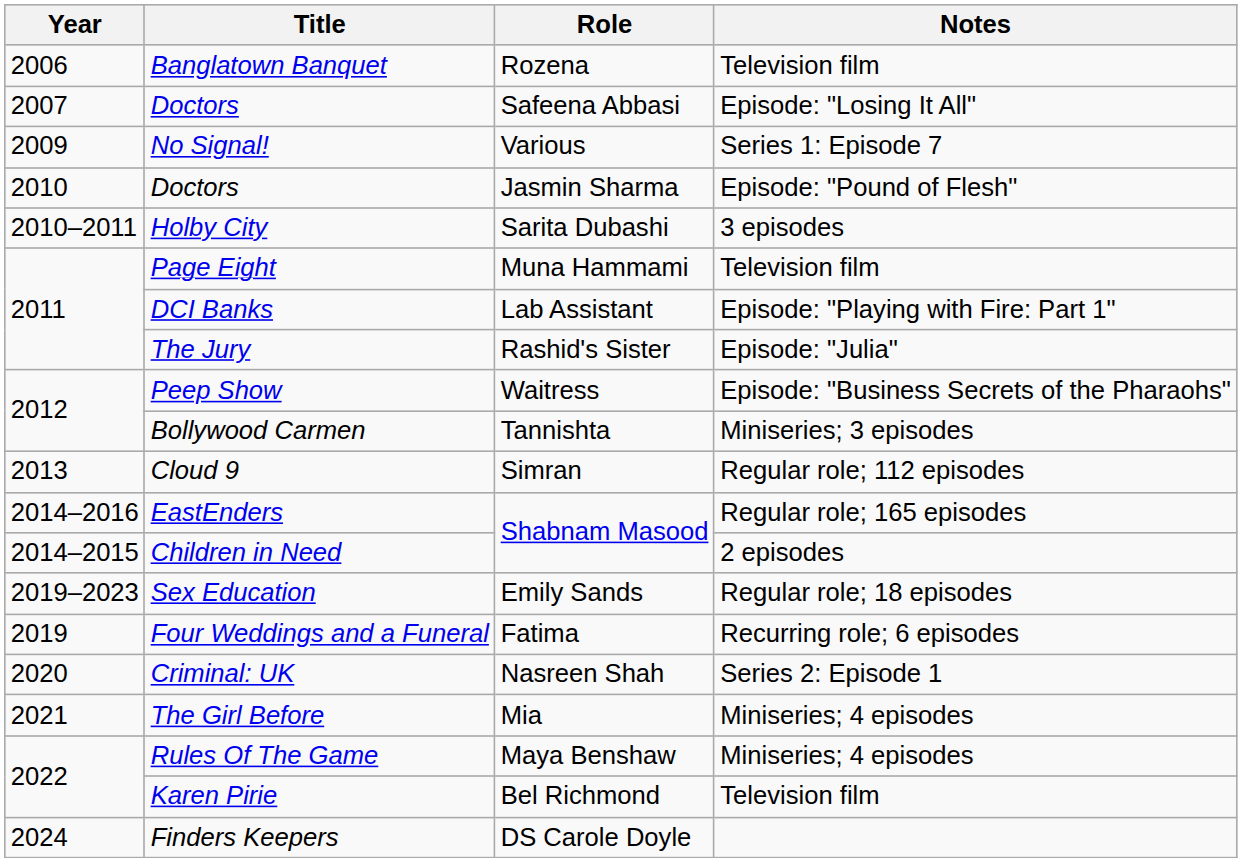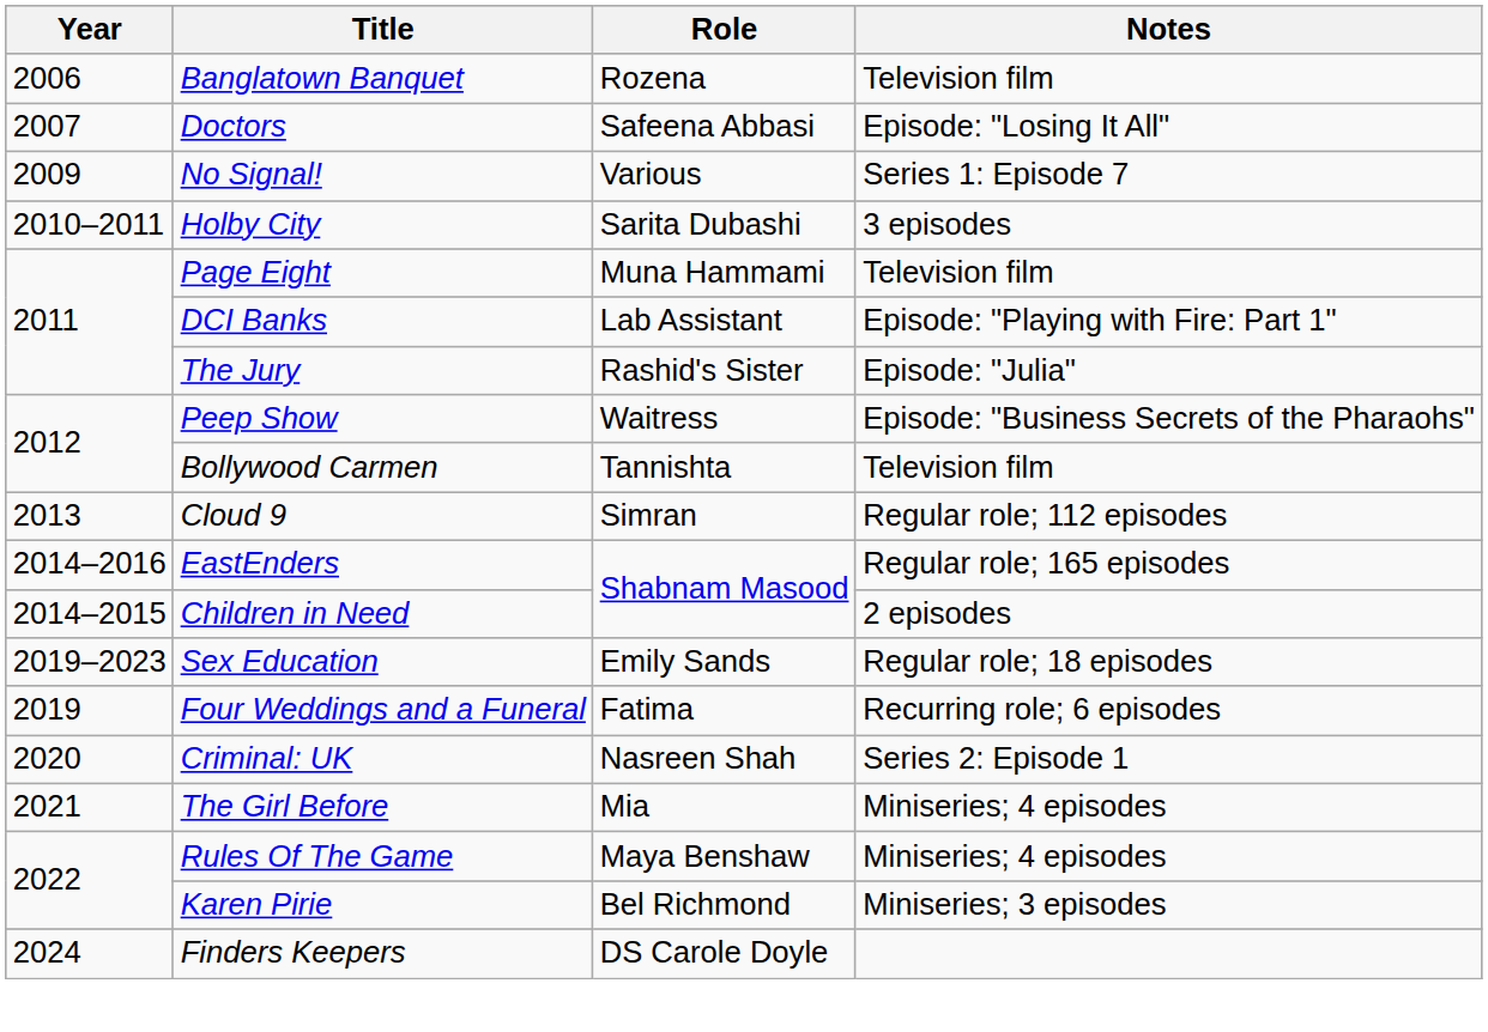- row: 2010 | Doctors | Jasmin Sharma | Episode: "Pound of Flesh"
Bollywood Carmen | Notes: Miniseries; 3 episodes -> Television film
Karen Pirie | Notes: Television film -> Miniseries; 3 episodes
